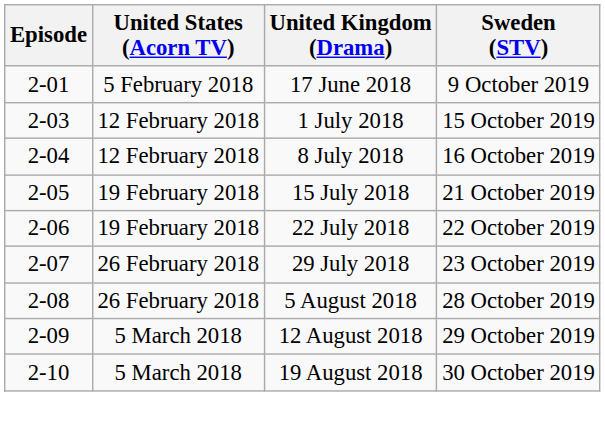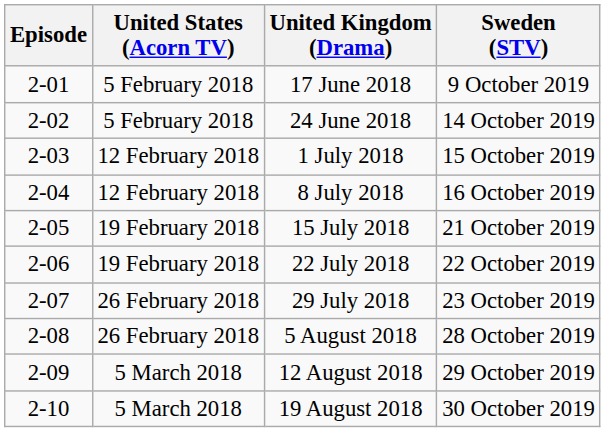+ row: 2-02 | 5 February 2018 | 24 June 2018 | 14 October 2019
